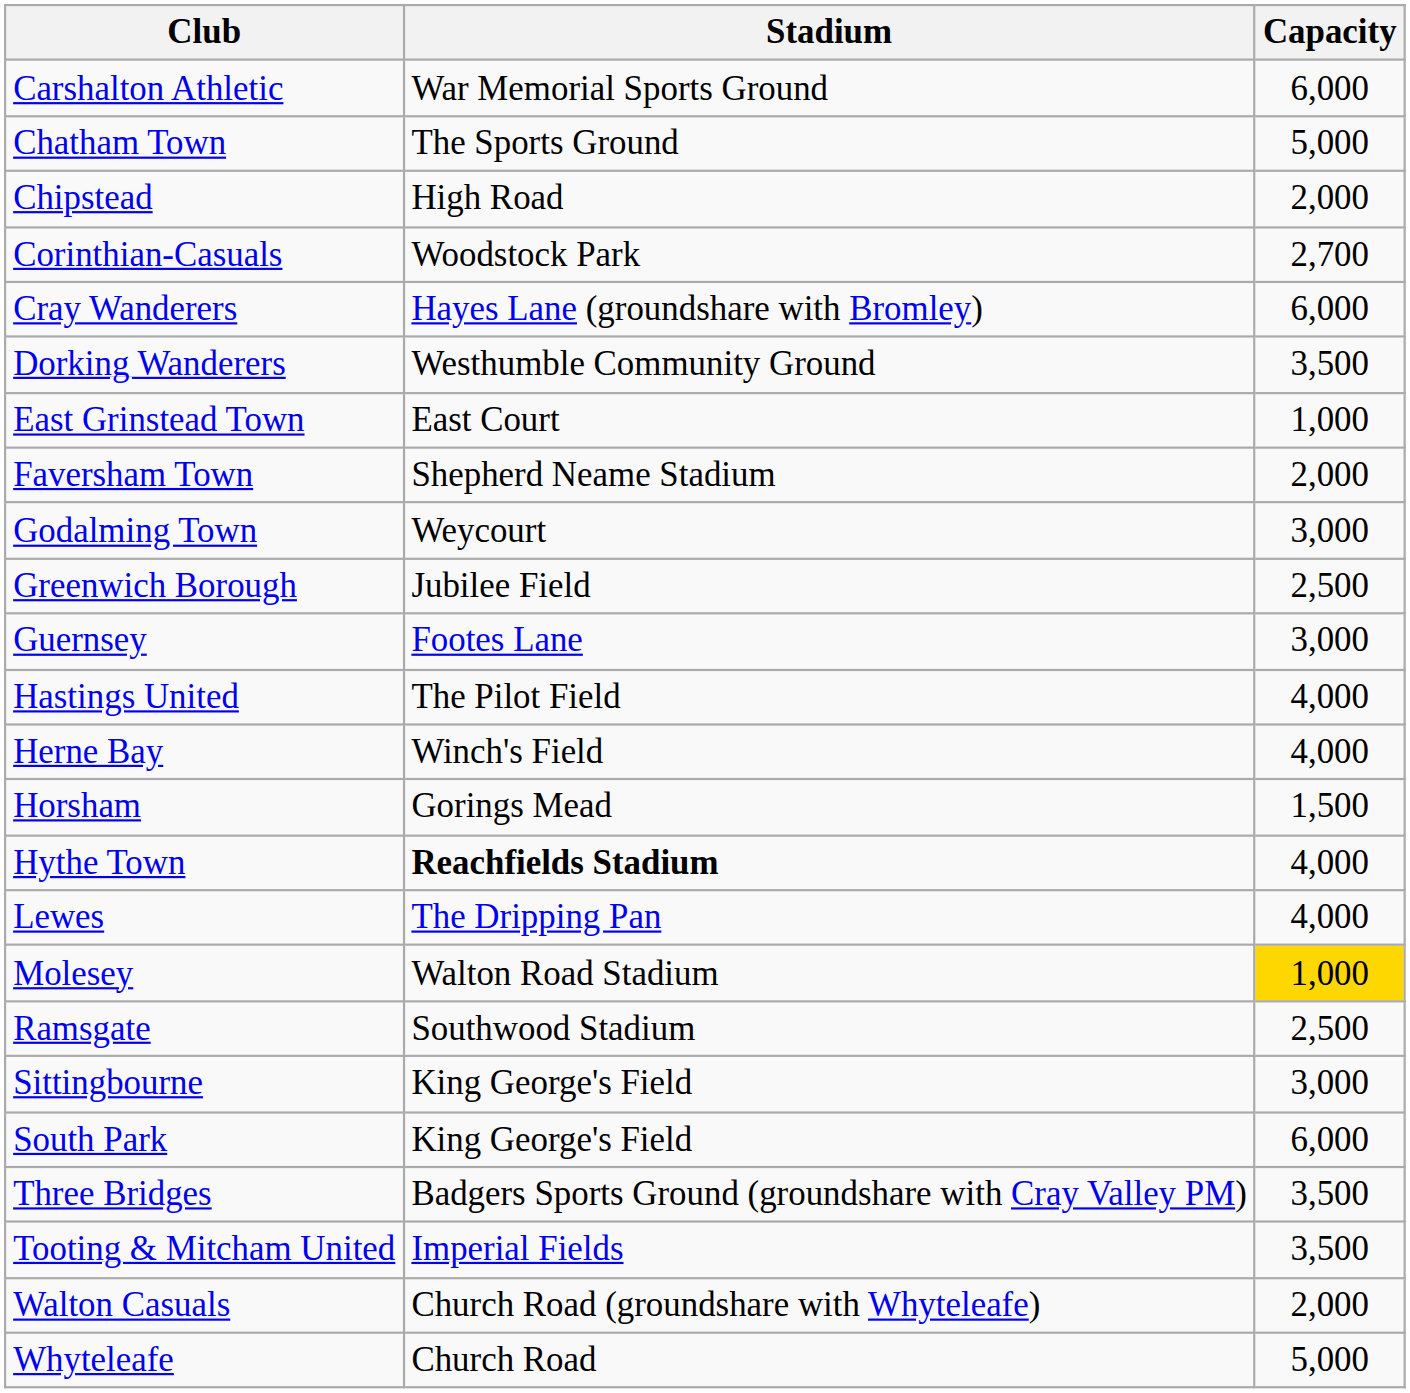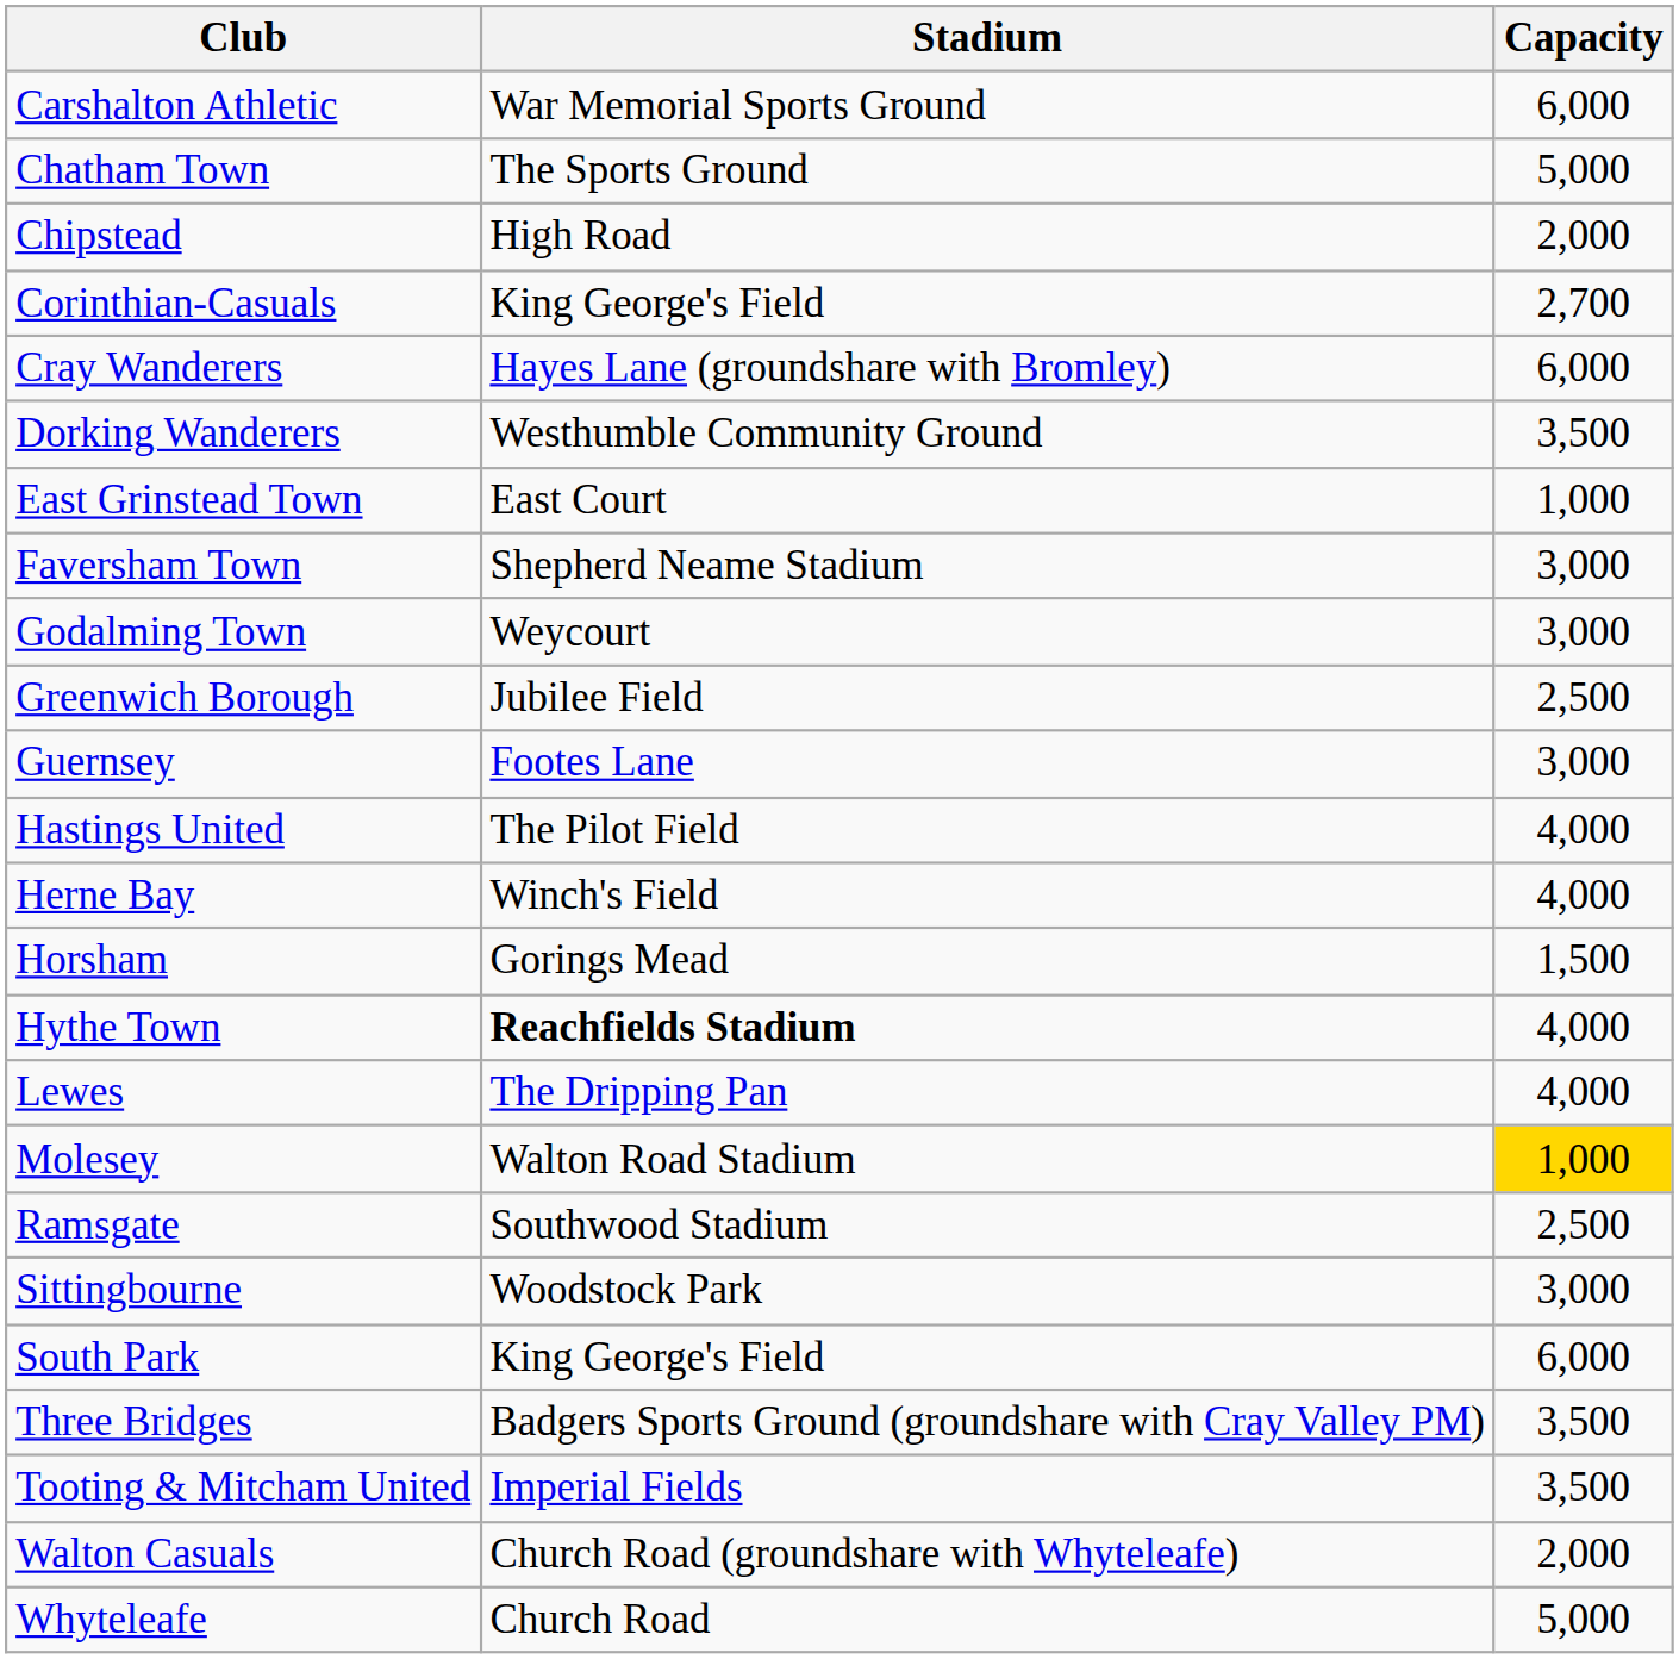Corinthian-Casuals | Stadium: Woodstock Park -> King George's Field
Faversham Town | Capacity: 2,000 -> 3,000
Sittingbourne | Stadium: King George's Field -> Woodstock Park
